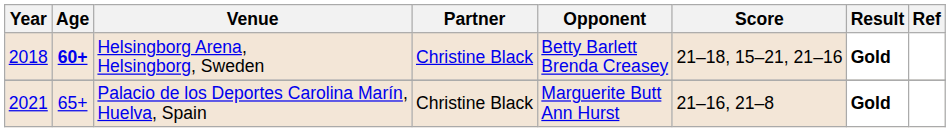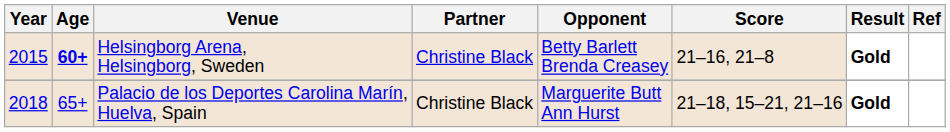Helsingborg Arena, Helsingborg, Sweden | Year: 2018 -> 2015
Helsingborg Arena, Helsingborg, Sweden | Score: 21–18, 15–21, 21–16 -> 21–16, 21–8
Palacio de los Deportes Carolina Marín, Huelva, Spain | Year: 2021 -> 2018
Palacio de los Deportes Carolina Marín, Huelva, Spain | Score: 21–16, 21–8 -> 21–18, 15–21, 21–16
